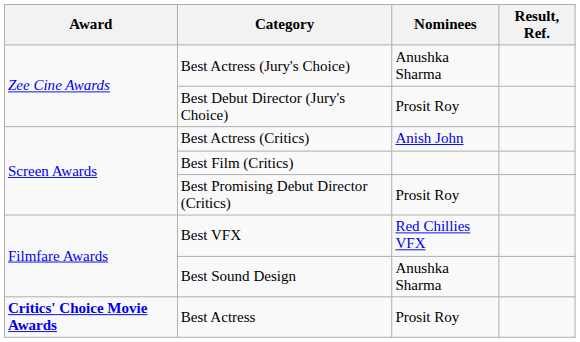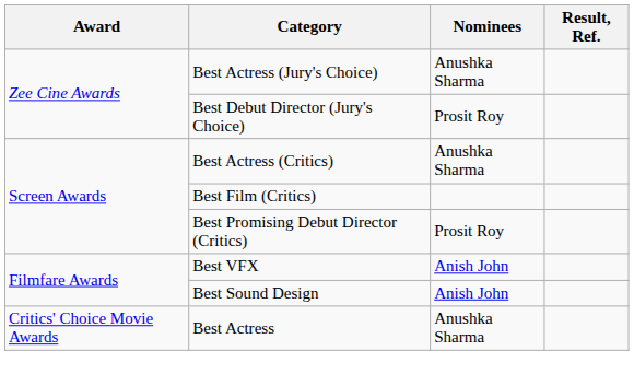Best Actress (Critics) | Nominees: Anish John -> Anushka Sharma
Best VFX | Nominees: Red Chillies VFX -> Anish John
Best Sound Design | Nominees: Anushka Sharma -> Anish John
Best Actress | Award: bold -> normal
Best Actress | Nominees: Prosit Roy -> Anushka Sharma
